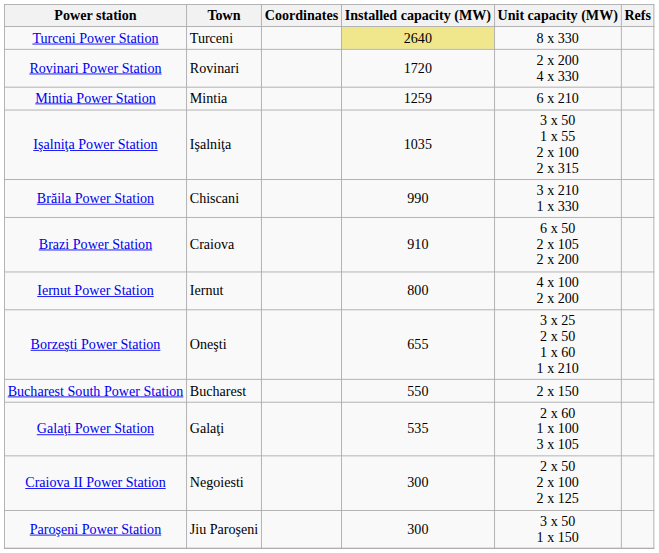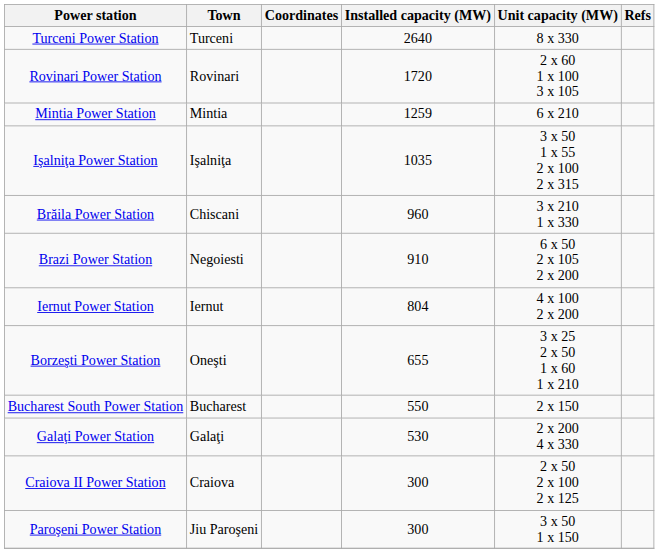Turceni Power Station | Installed capacity (MW): khaki background -> no background
Rovinari Power Station | Unit capacity (MW): 2 x 200 4 x 330 -> 2 x 60 1 x 100 3 x 105
Brăila Power Station | Installed capacity (MW): 990 -> 960
Brazi Power Station | Town: Craiova -> Negoiesti
Iernut Power Station | Installed capacity (MW): 800 -> 804
Galaţi Power Station | Installed capacity (MW): 535 -> 530
Galaţi Power Station | Unit capacity (MW): 2 x 60 1 x 100 3 x 105 -> 2 x 200 4 x 330
Craiova II Power Station | Town: Negoiesti -> Craiova
